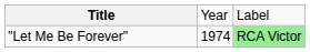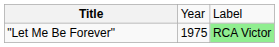"Let Me Be Forever" | column 2: 1974 -> 1975
